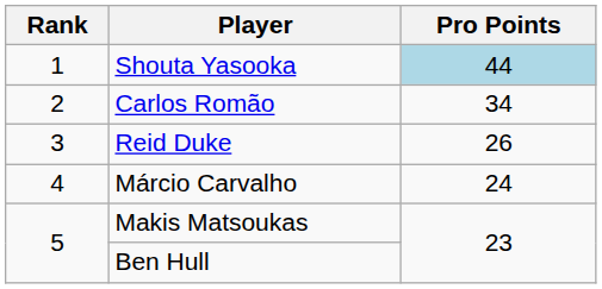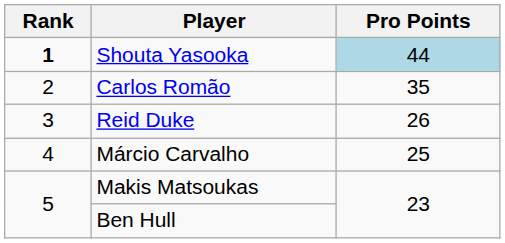Shouta Yasooka | Rank: normal -> bold
Carlos Romão | Pro Points: 34 -> 35
Márcio Carvalho | Pro Points: 24 -> 25
